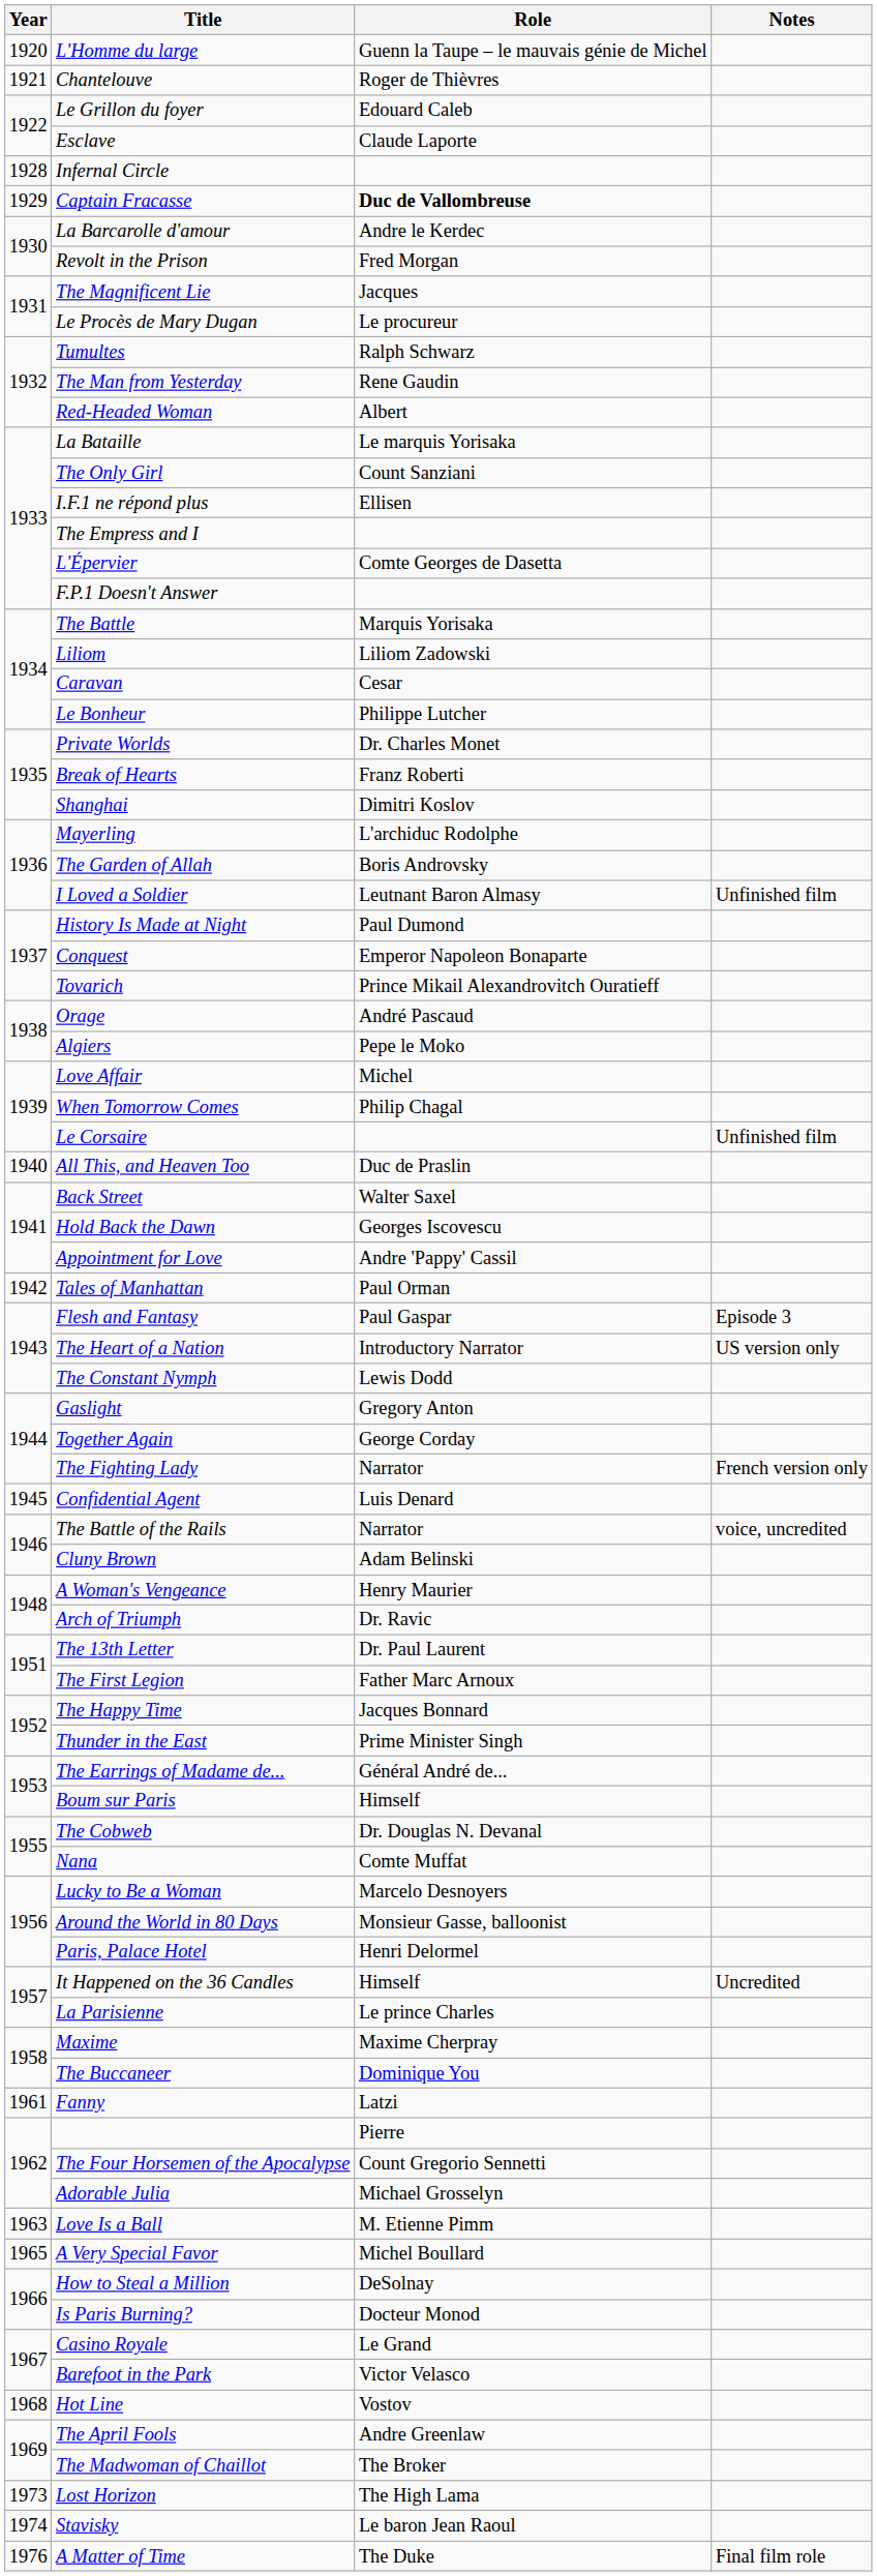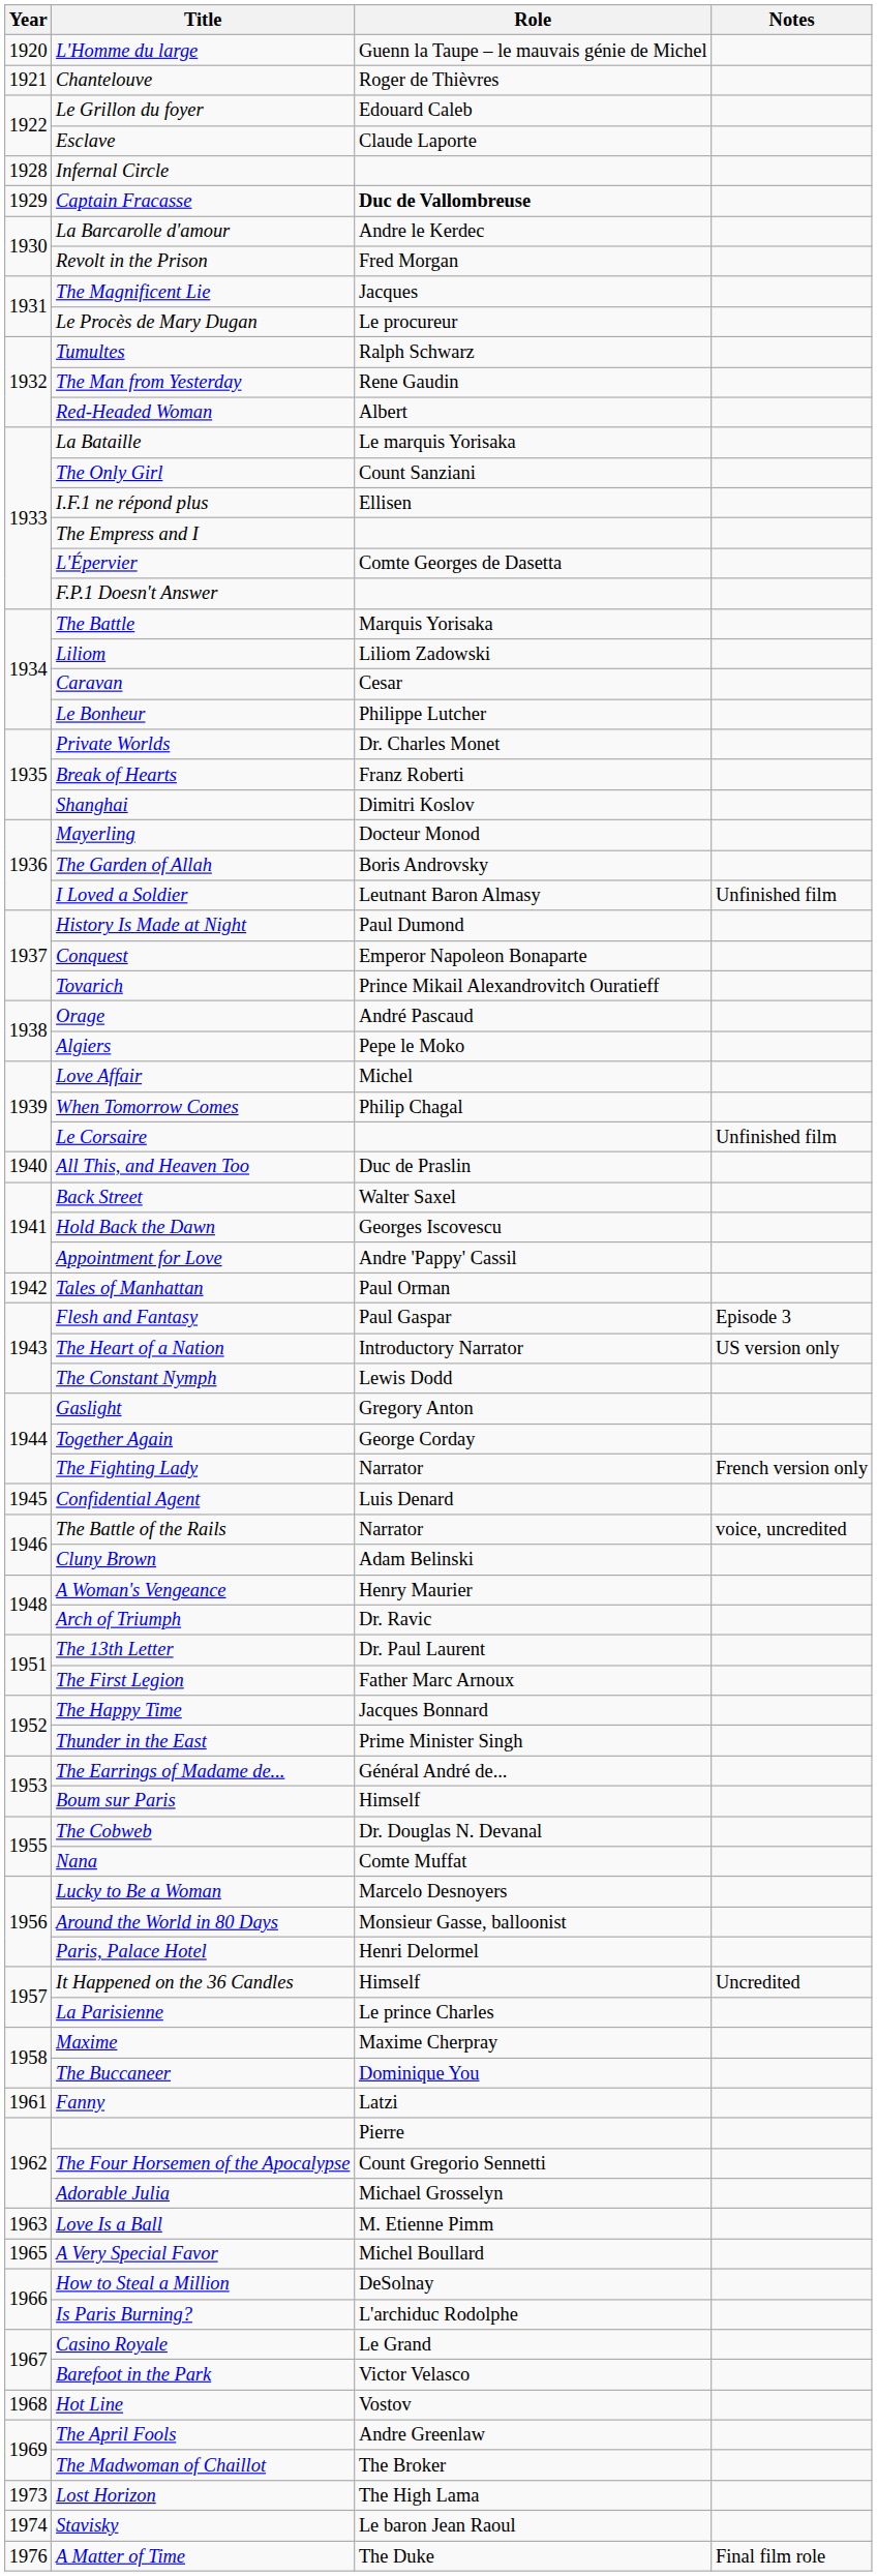Mayerling | Role: L'archiduc Rodolphe -> Docteur Monod
Is Paris Burning? | Role: Docteur Monod -> L'archiduc Rodolphe
